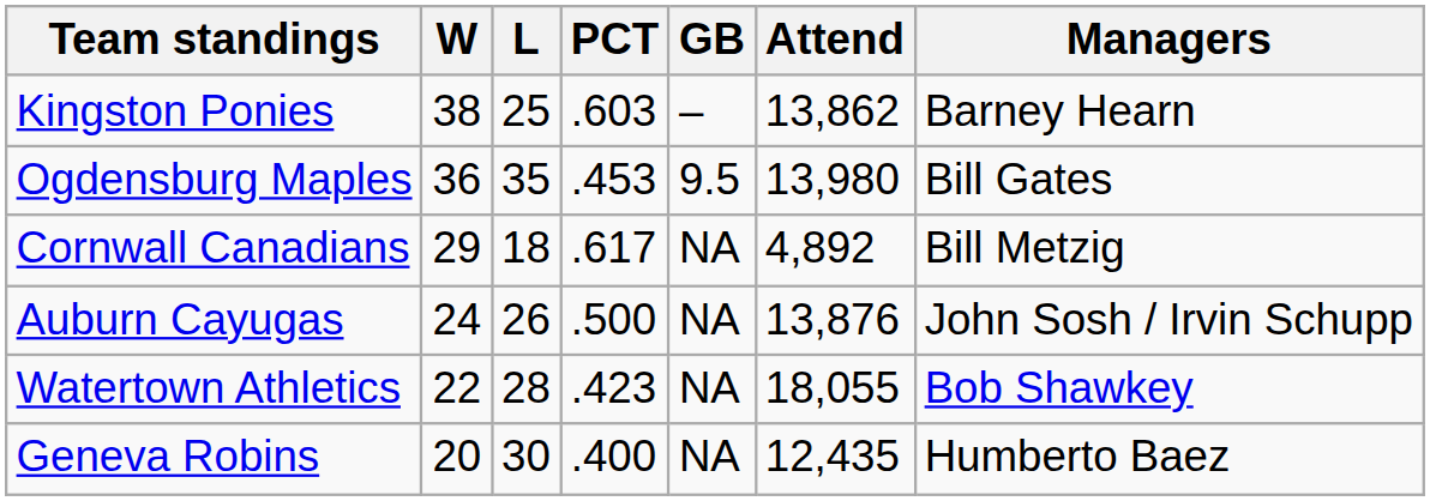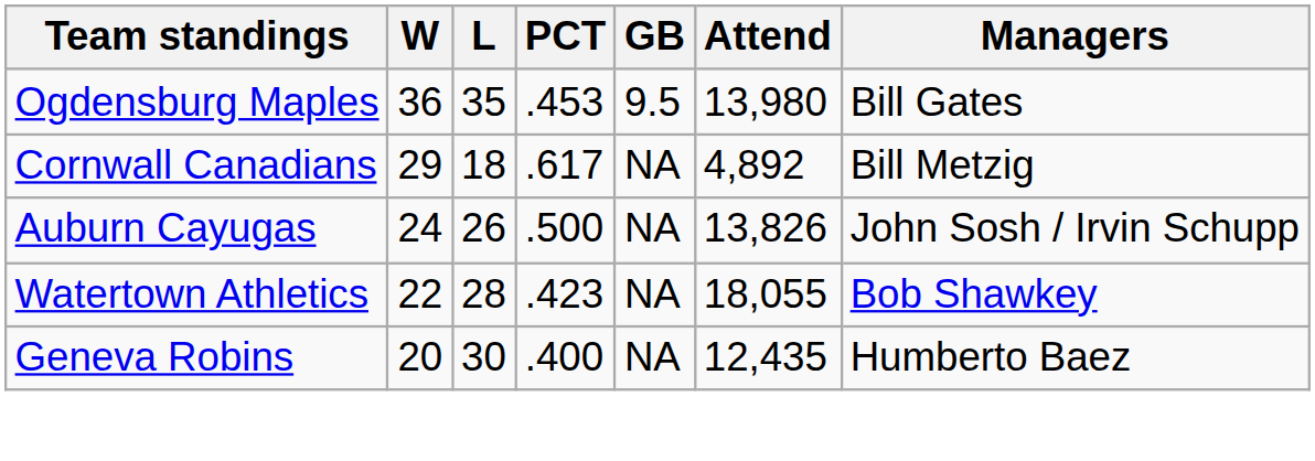- row: Kingston Ponies | 38 | 25 | .603 | – | 13,862 | Barney Hearn
Auburn Cayugas | Attend: 13,876 -> 13,826
